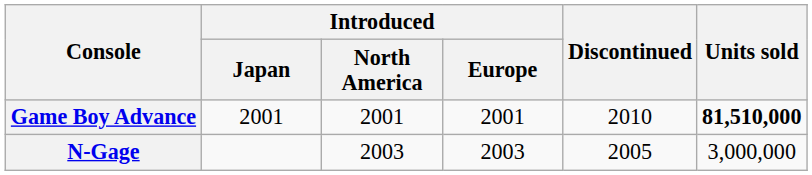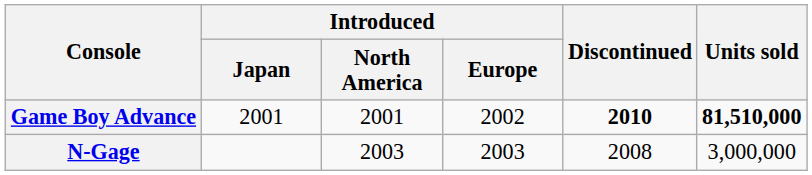Game Boy Advance | Introduced / Europe: 2001 -> 2002
Game Boy Advance | Discontinued: normal -> bold
N-Gage | Discontinued: 2005 -> 2008
